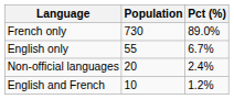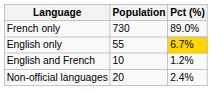English only | Pct (%): no background -> gold background
rows swapped: English and French <-> Non-official languages
